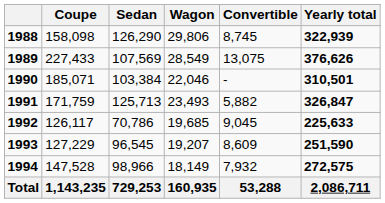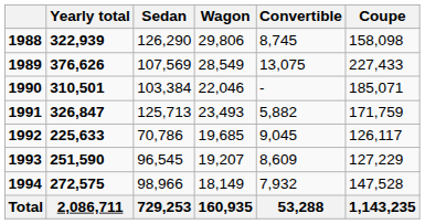columns swapped: Coupe <-> Yearly total
